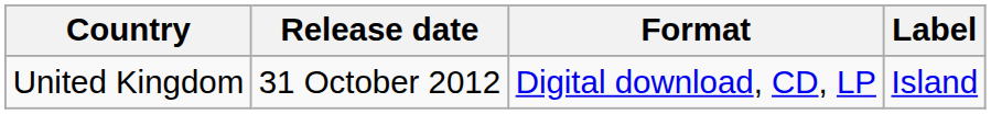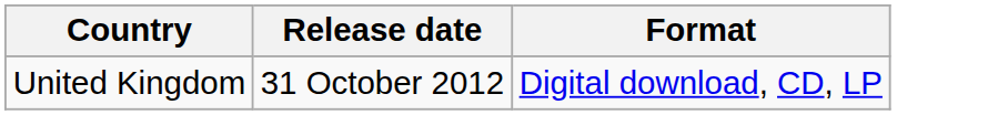- column: Label | Island
